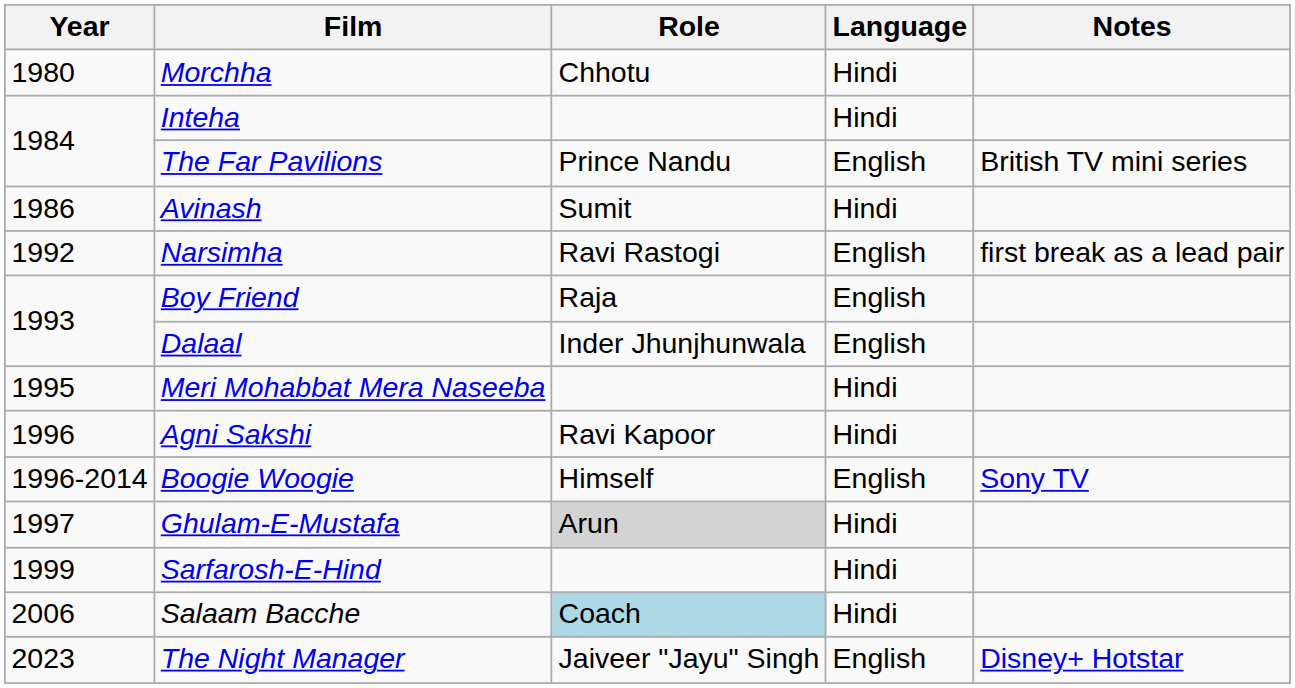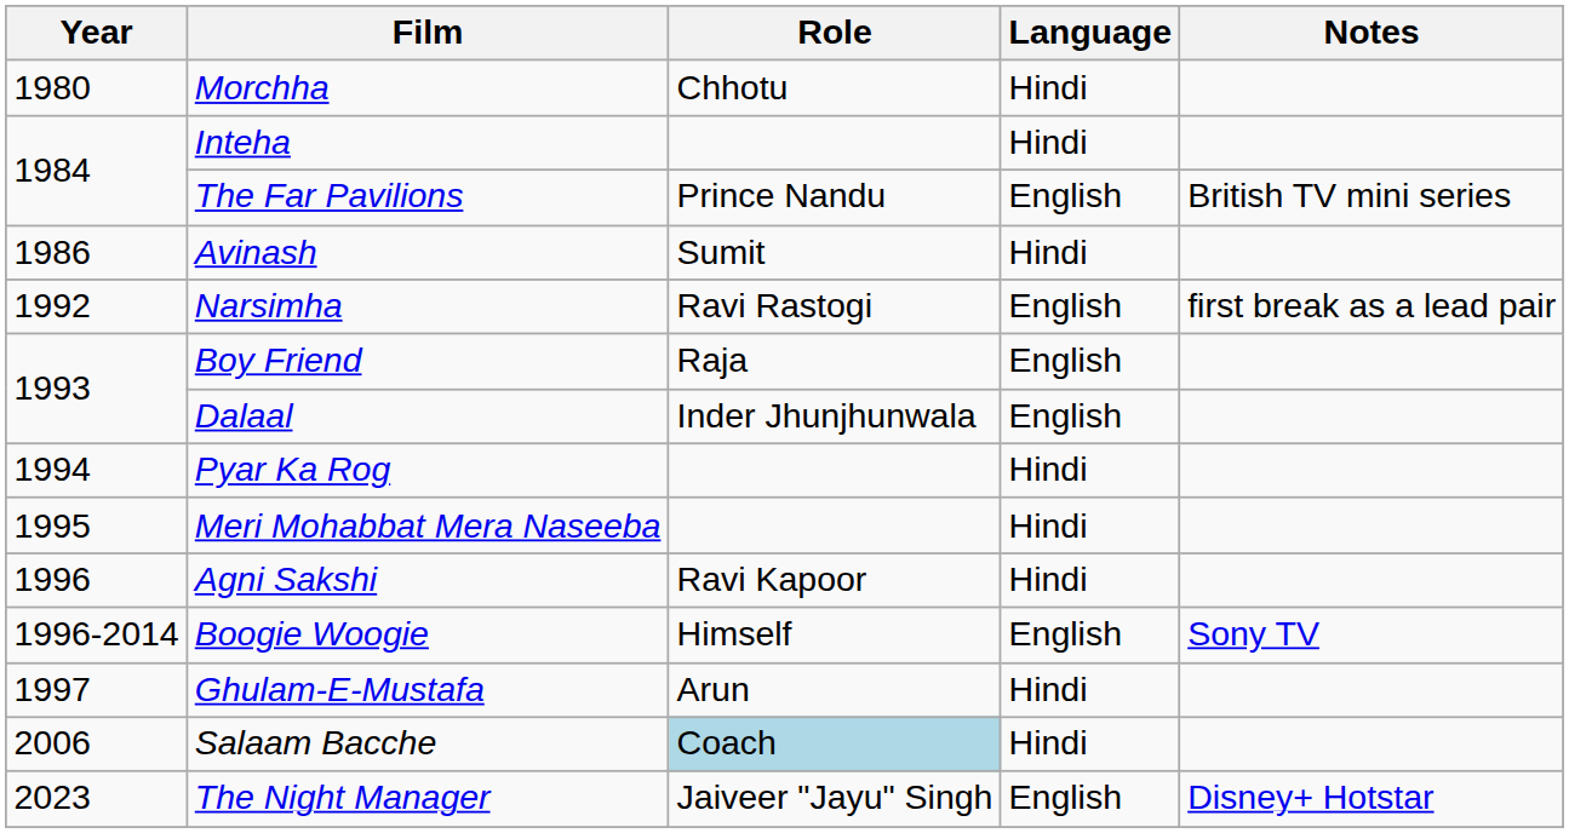+ row: 1994 | Pyar Ka Rog | Hindi
Ghulam-E-Mustafa | Role: lightgrey background -> no background
- row: 1999 | Sarfarosh-E-Hind | Hindi
